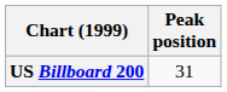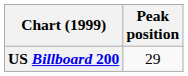US Billboard 200 | Peak position: 31 -> 29
